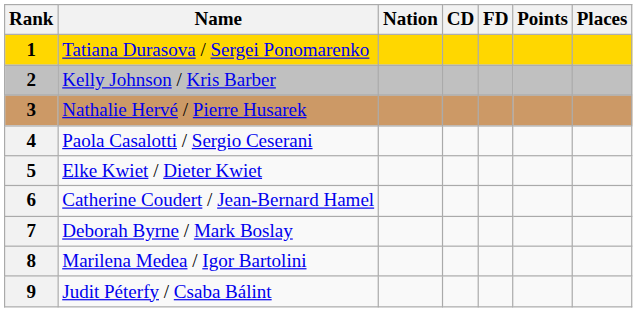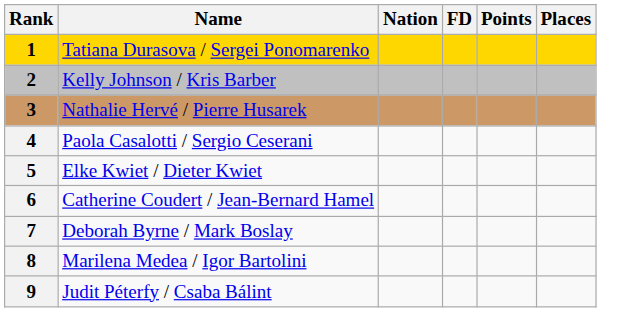- column: CD
